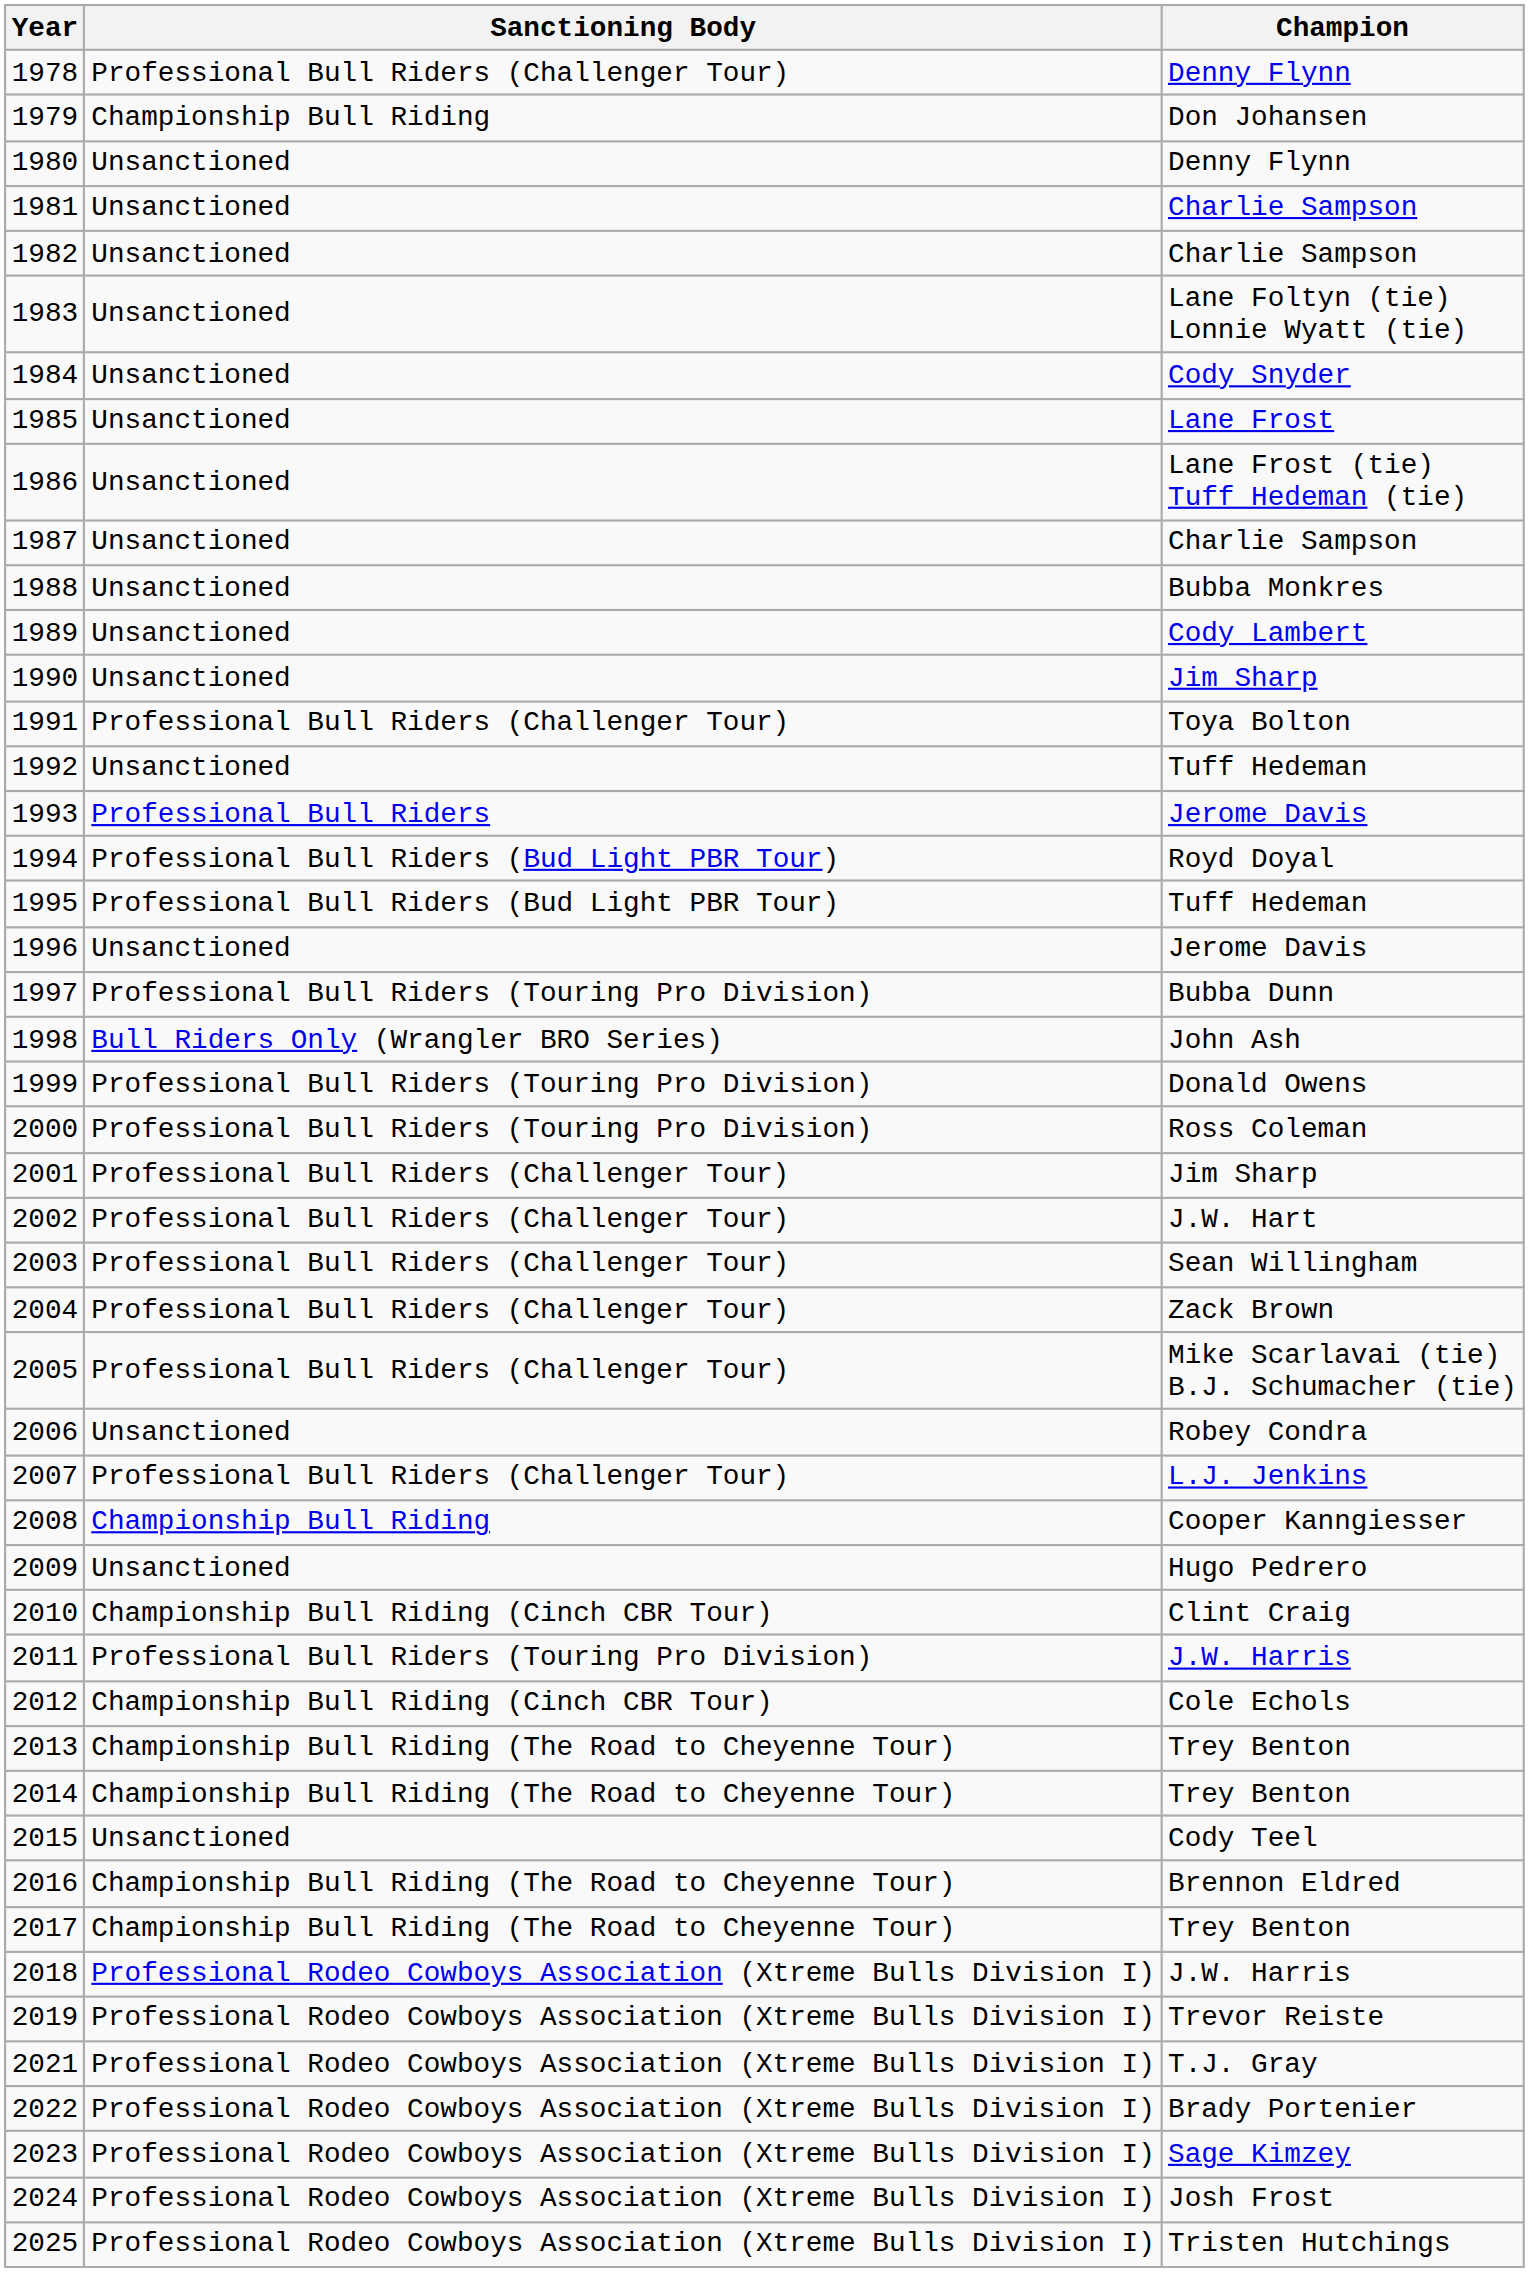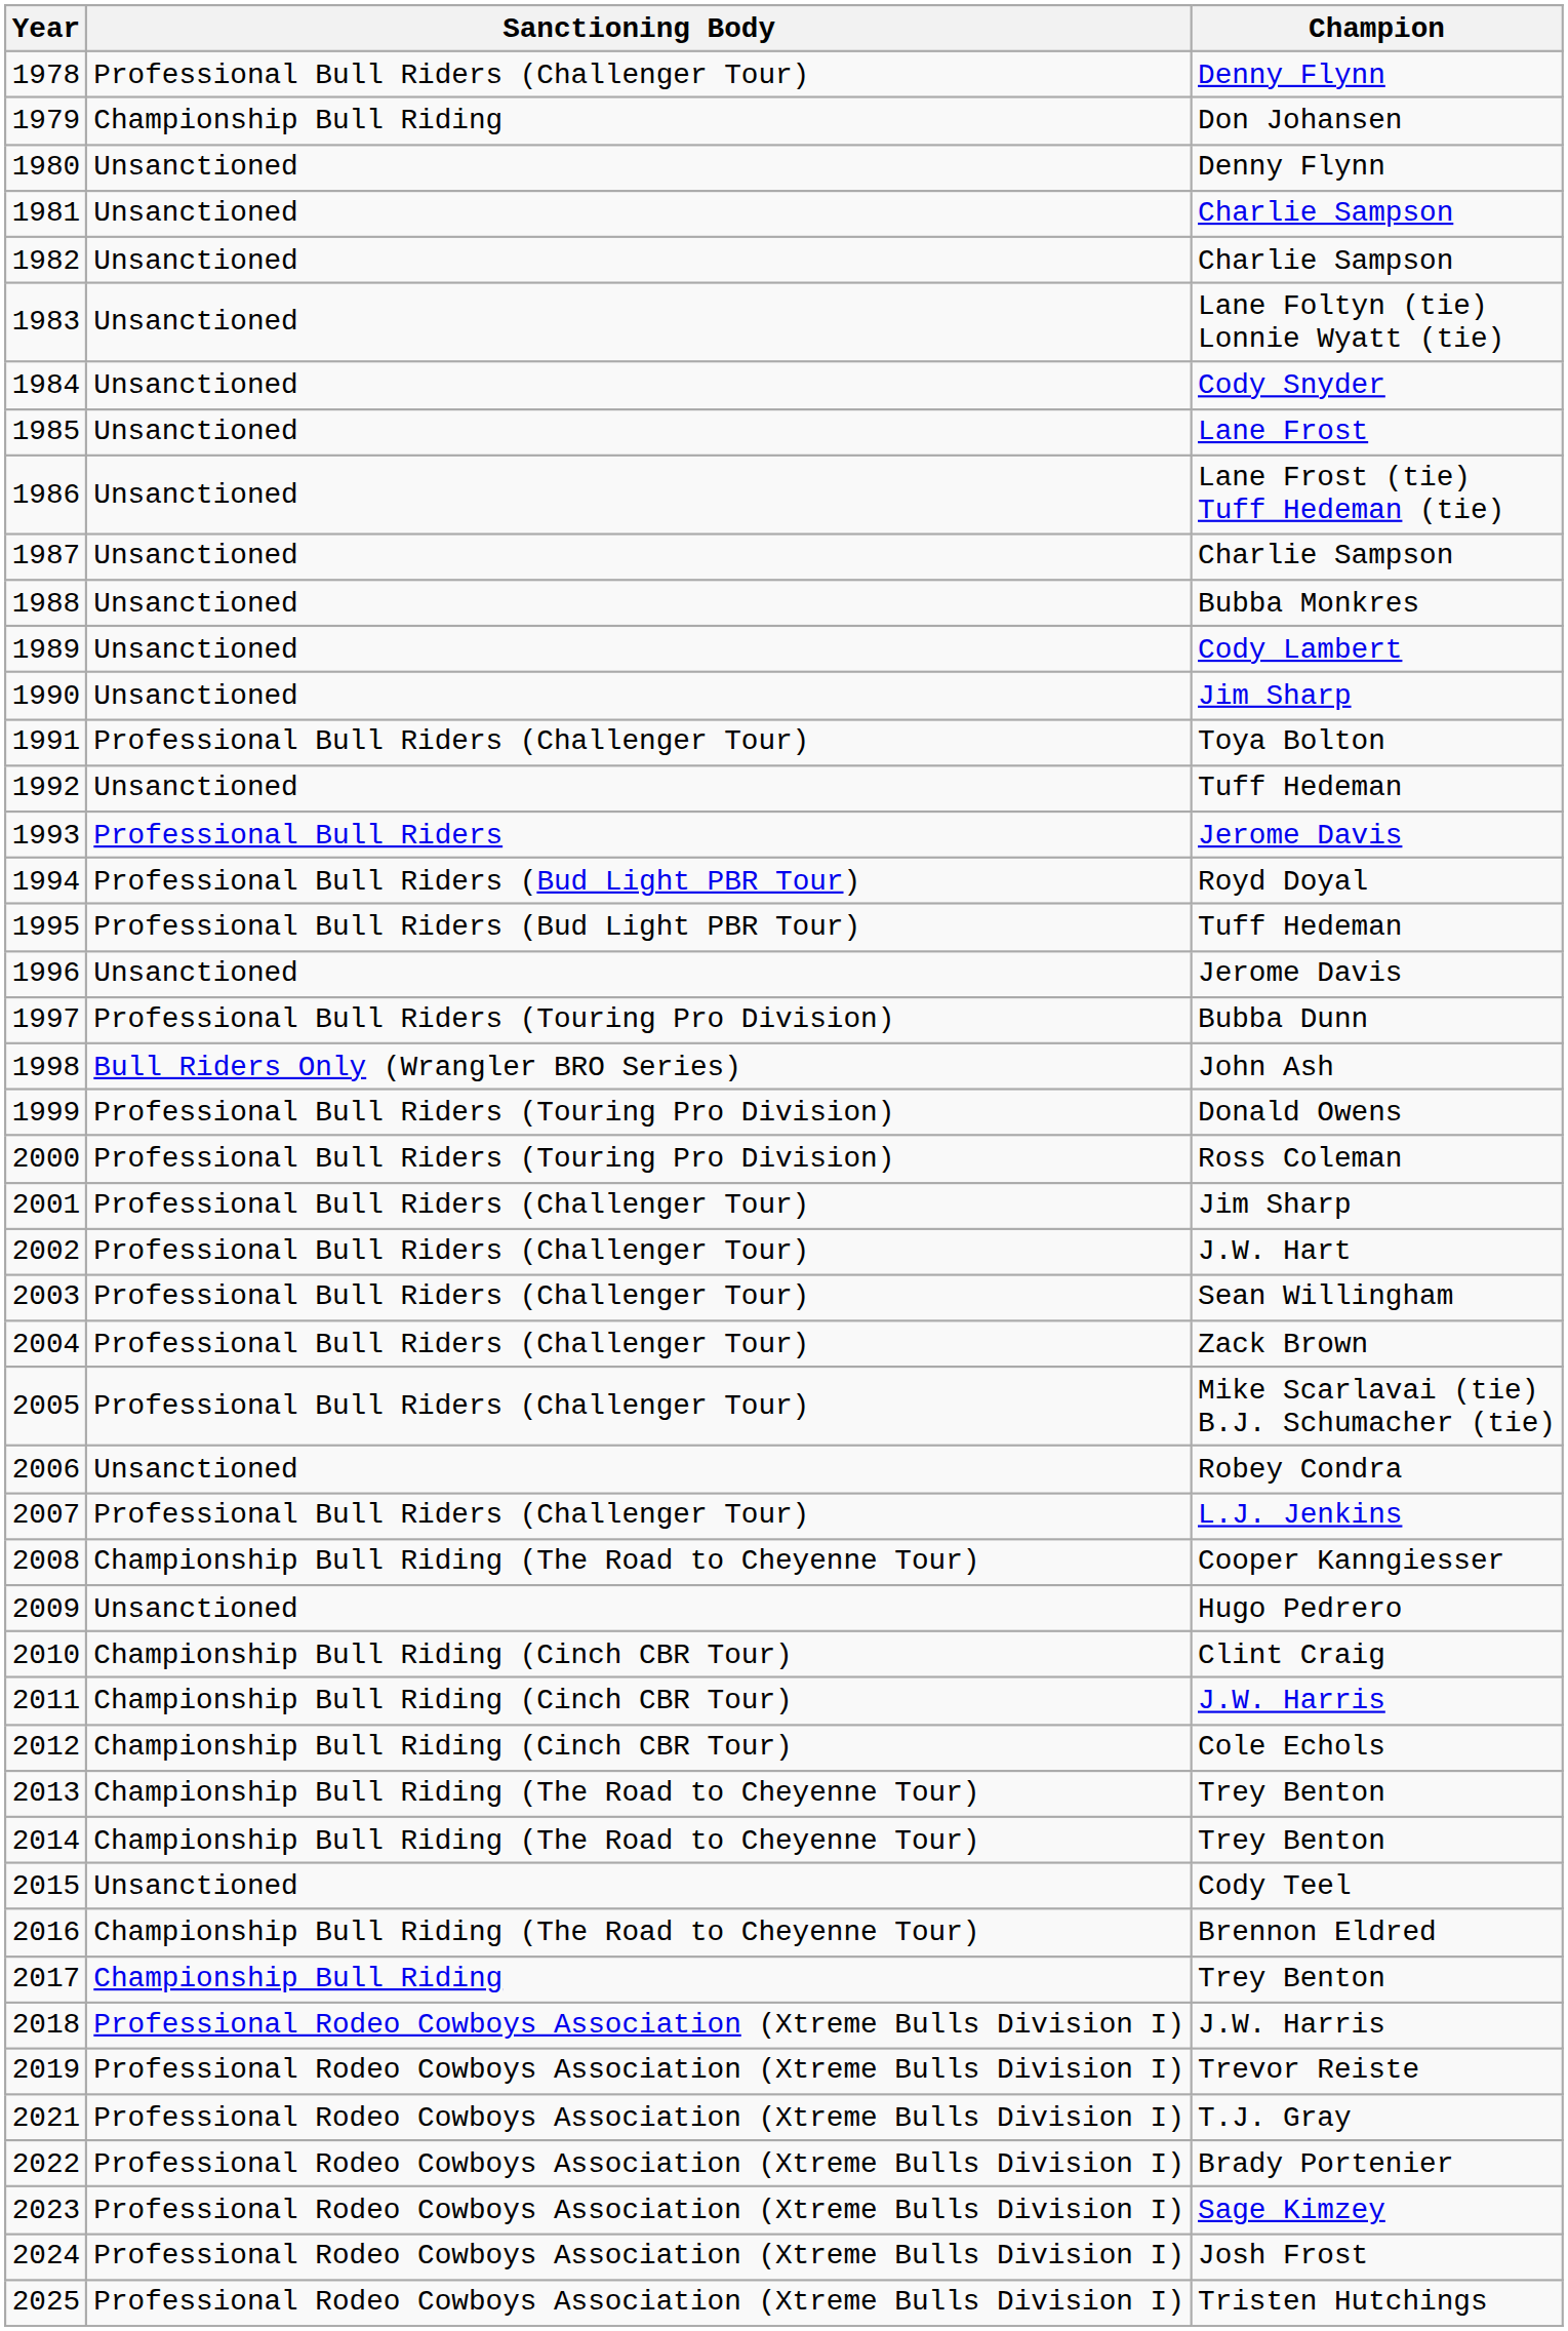2008 | Sanctioning Body: Championship Bull Riding -> Championship Bull Riding (The Road to Cheyenne Tour)
2011 | Sanctioning Body: Professional Bull Riders (Touring Pro Division) -> Championship Bull Riding (Cinch CBR Tour)
2017 | Sanctioning Body: Championship Bull Riding (The Road to Cheyenne Tour) -> Championship Bull Riding
